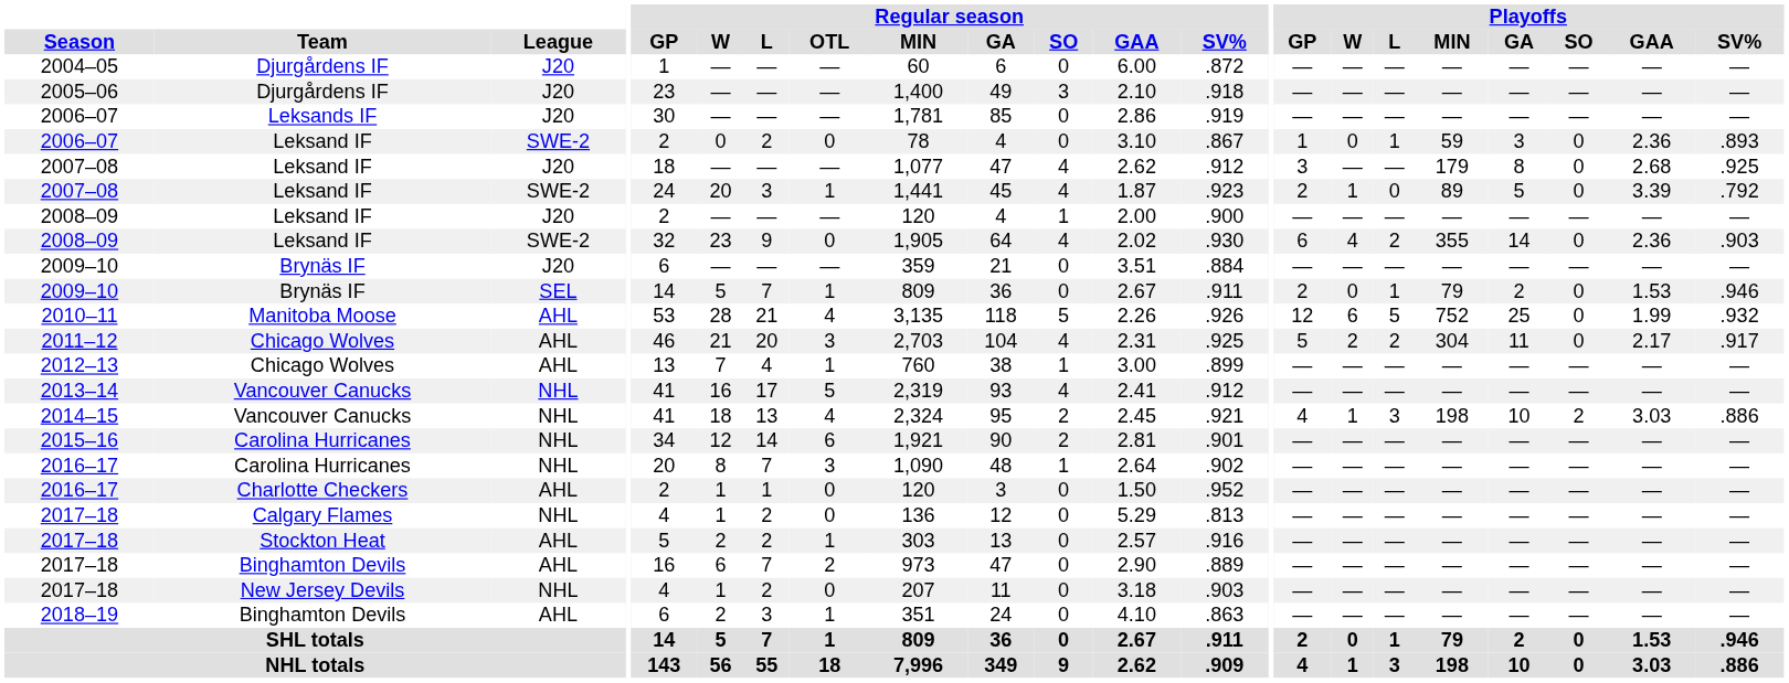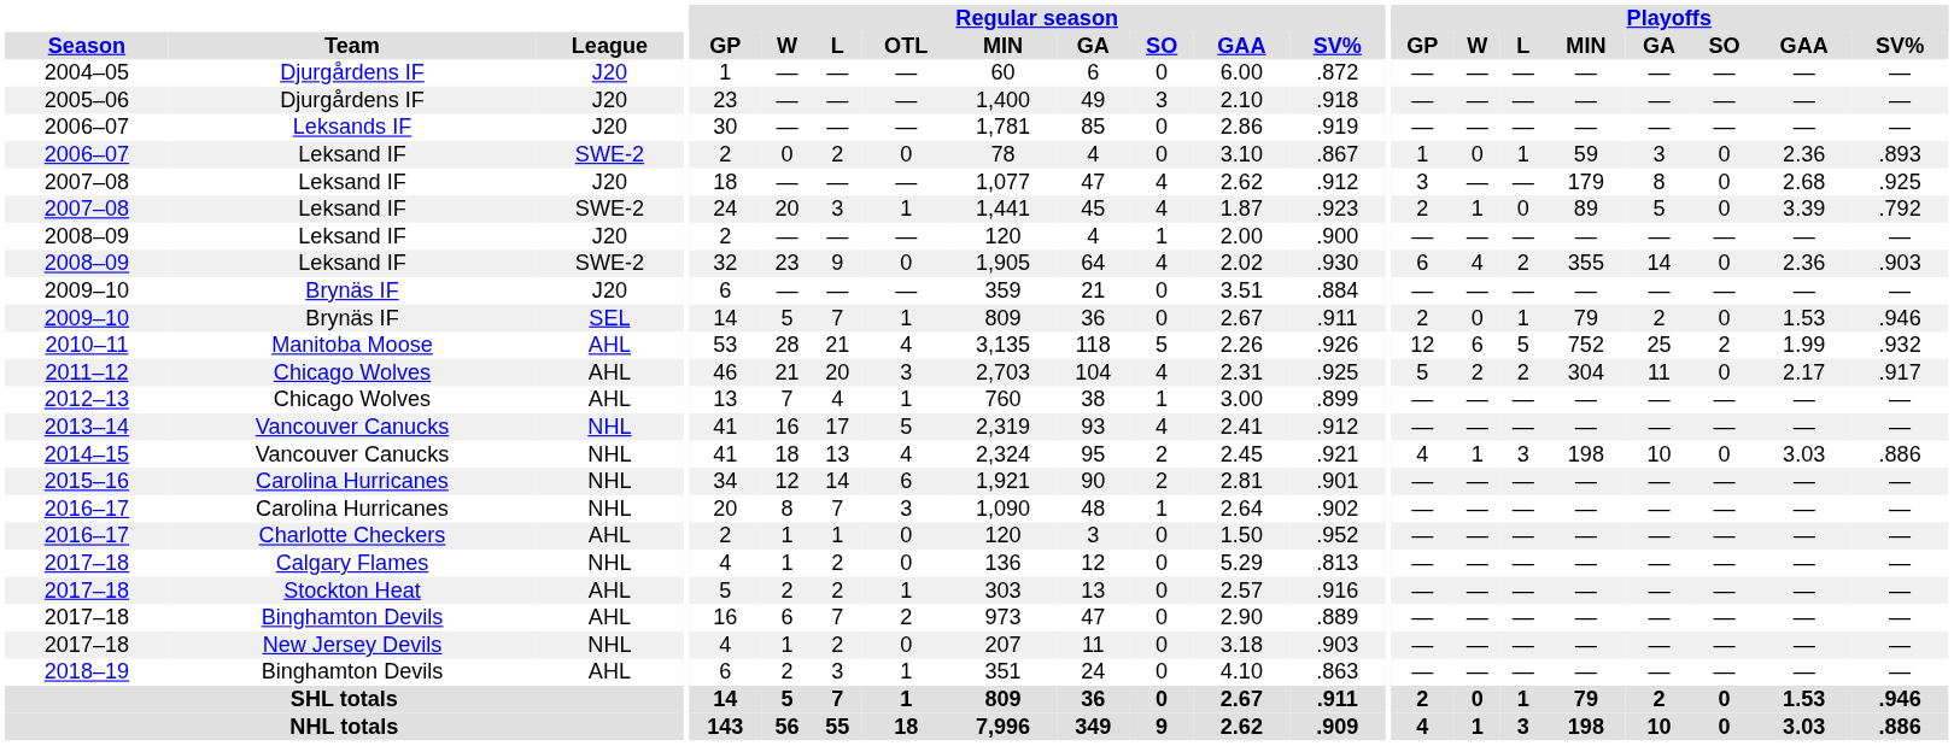2010–11 | Playoffs / SO: 0 -> 2
2014–15 | Playoffs / SO: 2 -> 0
